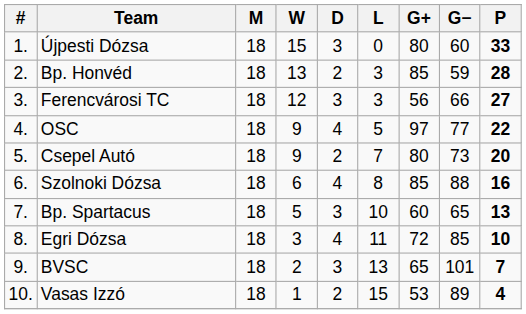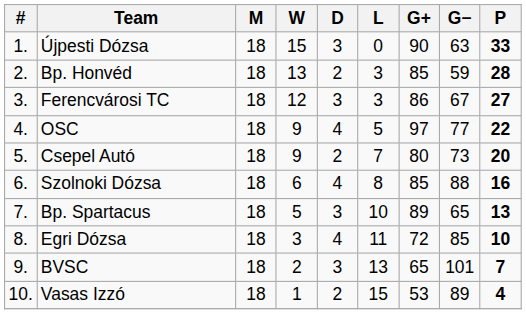Újpesti Dózsa | G+: 80 -> 90
Újpesti Dózsa | G−: 60 -> 63
Ferencvárosi TC | G+: 56 -> 86
Ferencvárosi TC | G−: 66 -> 67
Bp. Spartacus | G+: 60 -> 89
